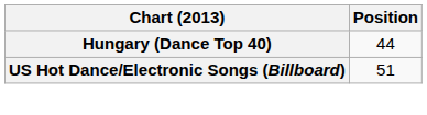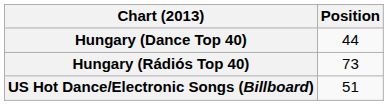+ row: Hungary (Rádiós Top 40) | 73
